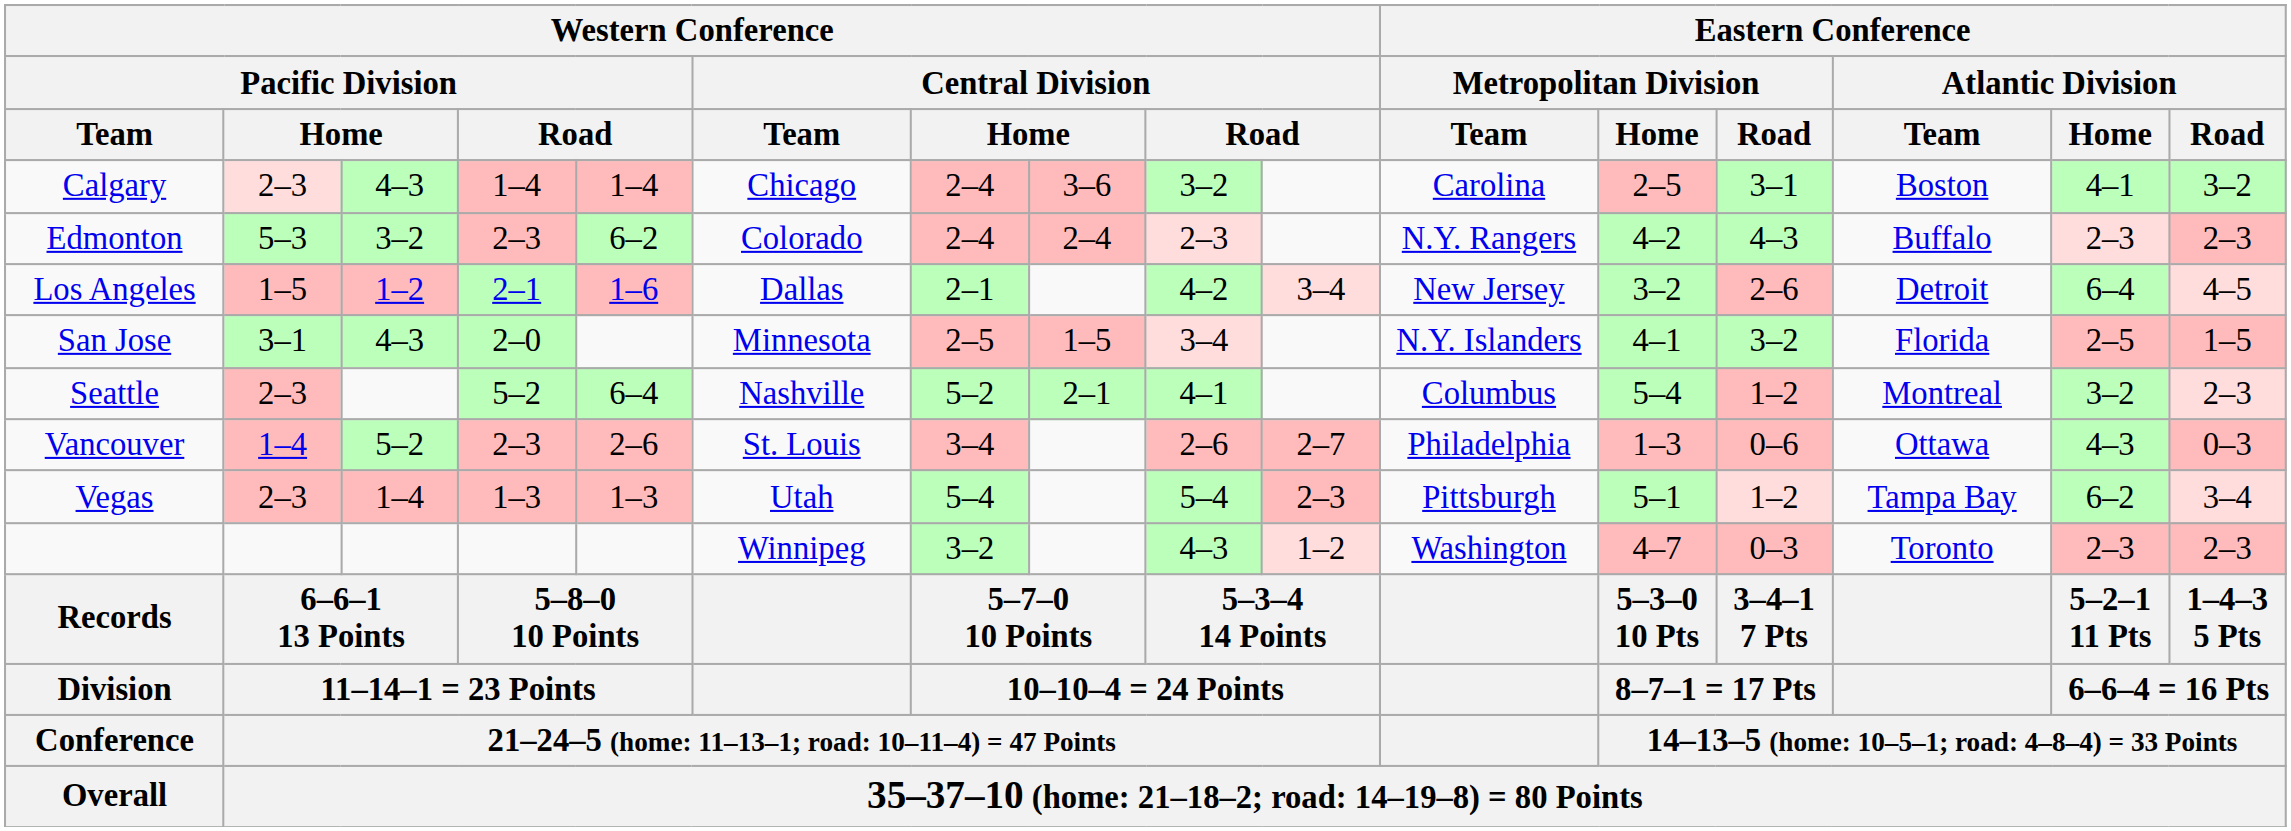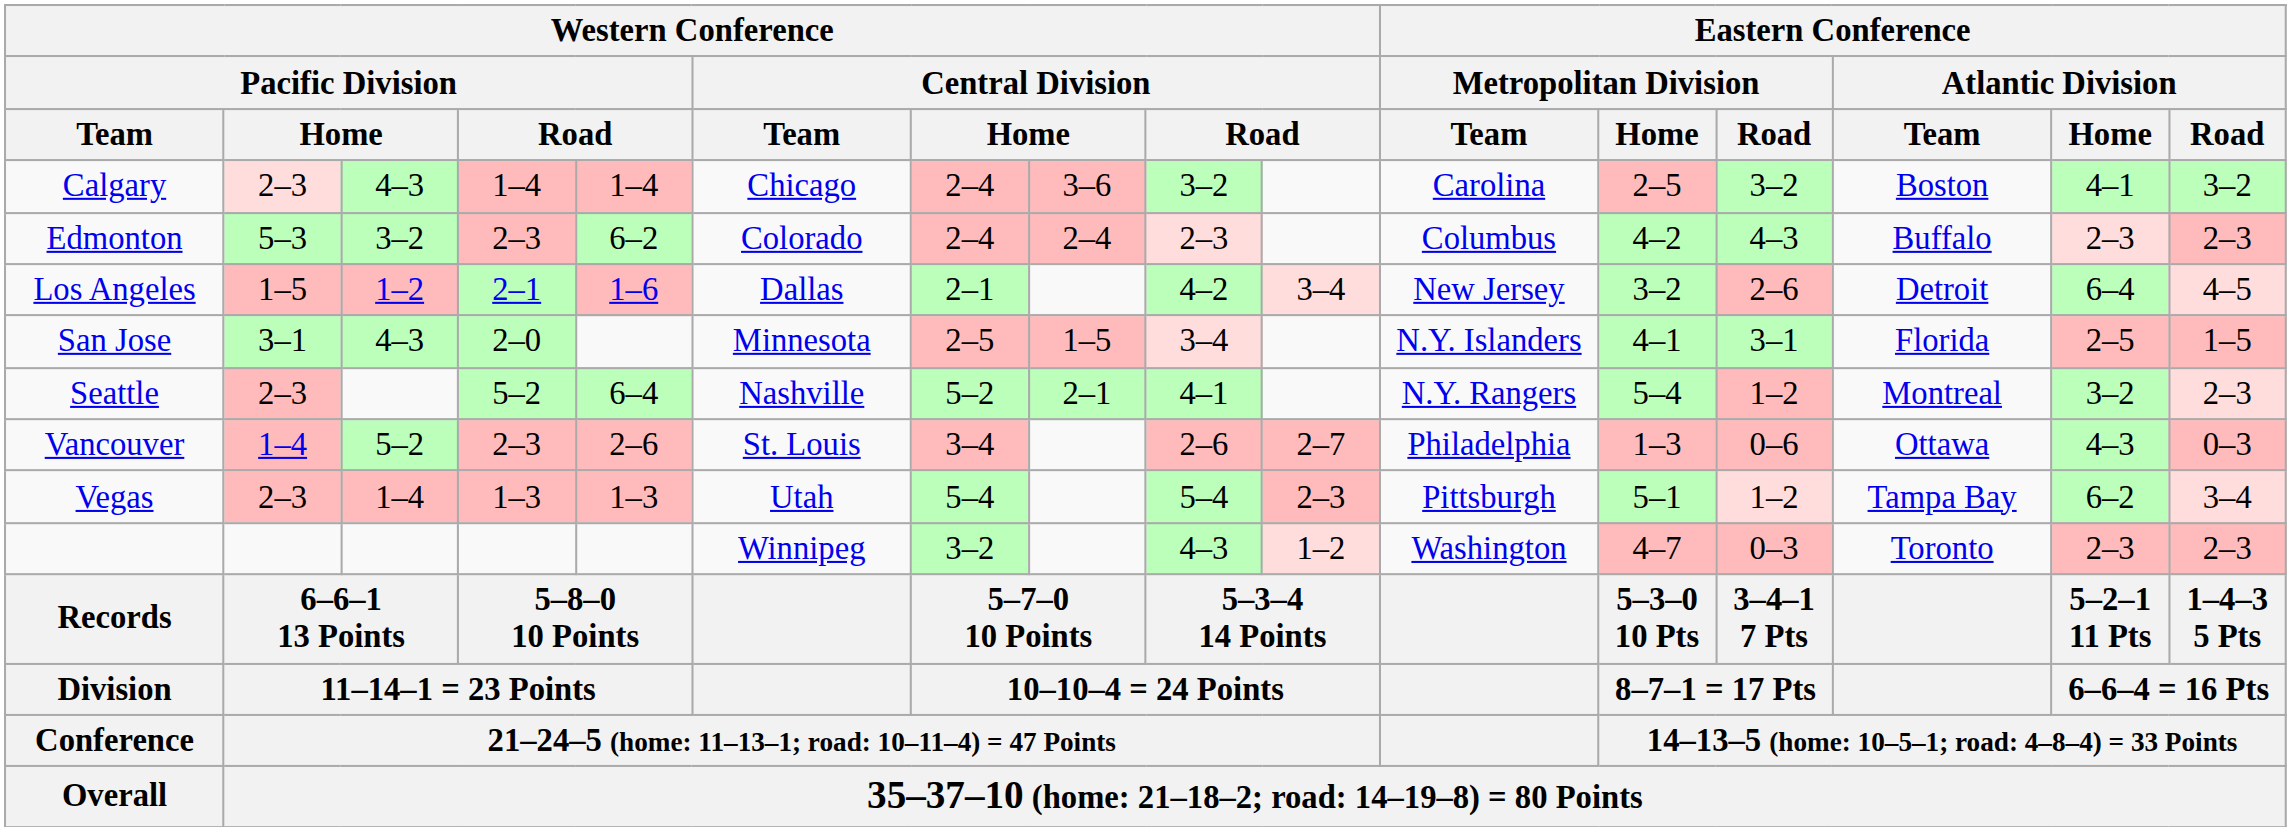Calgary | Eastern Conference / Metropolitan Division / Road: 3–1 -> 3–2
Edmonton | Eastern Conference / Metropolitan Division / Team: N.Y. Rangers -> Columbus
San Jose | Eastern Conference / Metropolitan Division / Road: 3–2 -> 3–1
Seattle | Eastern Conference / Metropolitan Division / Team: Columbus -> N.Y. Rangers
